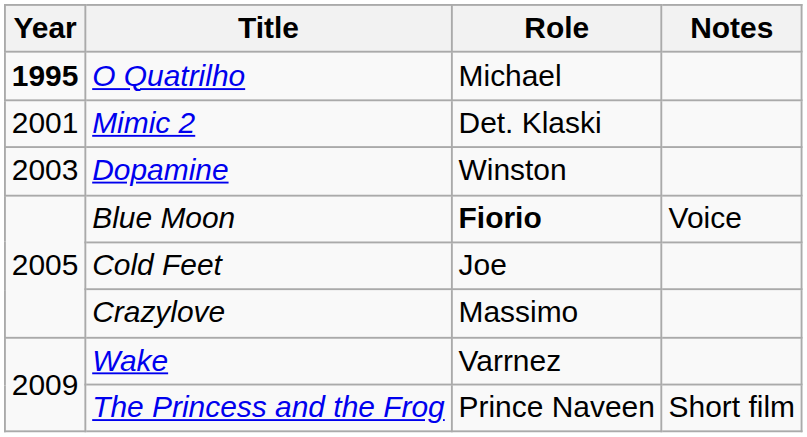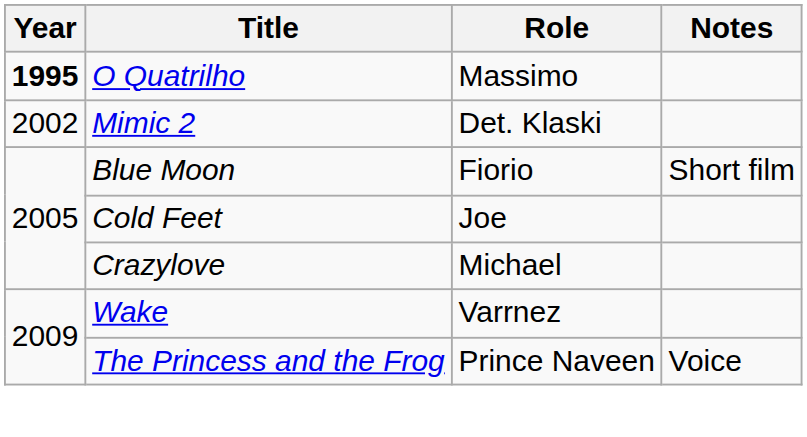O Quatrilho | Role: Michael -> Massimo
Mimic 2 | Year: 2001 -> 2002
- row: 2003 | Dopamine | Winston
Blue Moon | Role: bold -> normal
Blue Moon | Notes: Voice -> Short film
Crazylove | Role: Massimo -> Michael
The Princess and the Frog | Notes: Short film -> Voice
